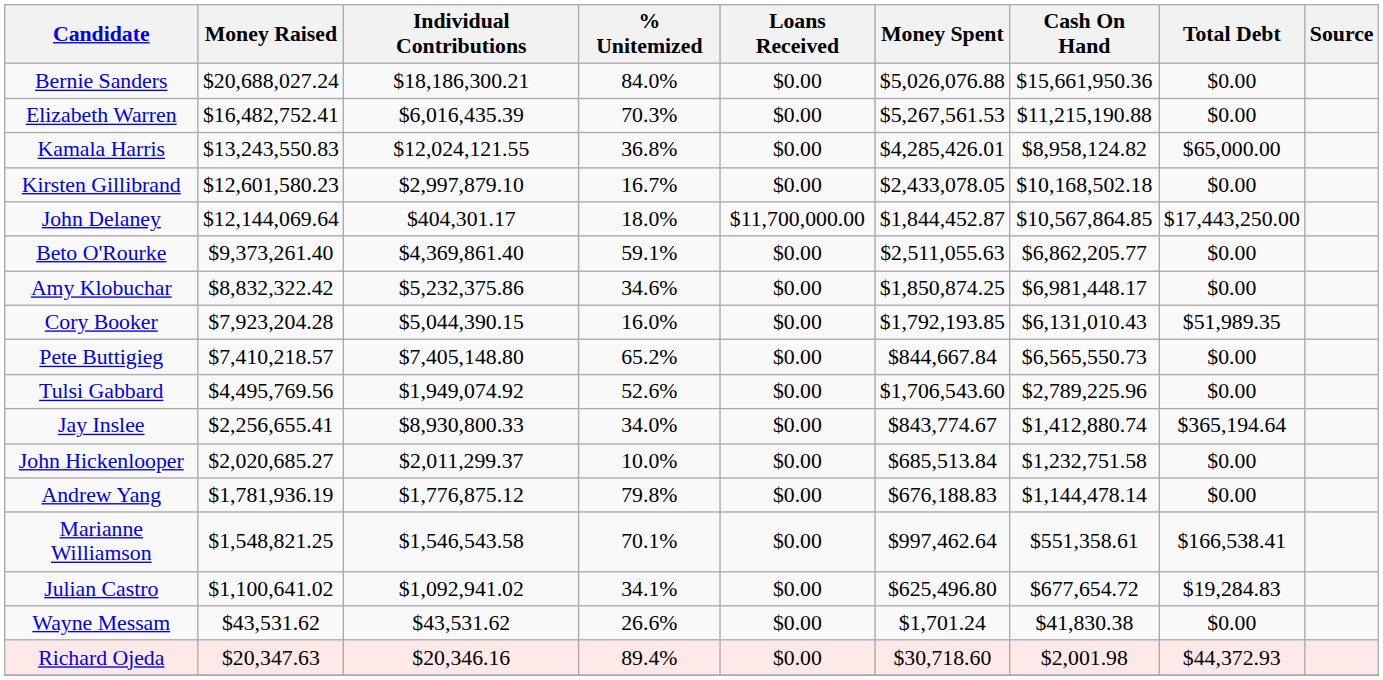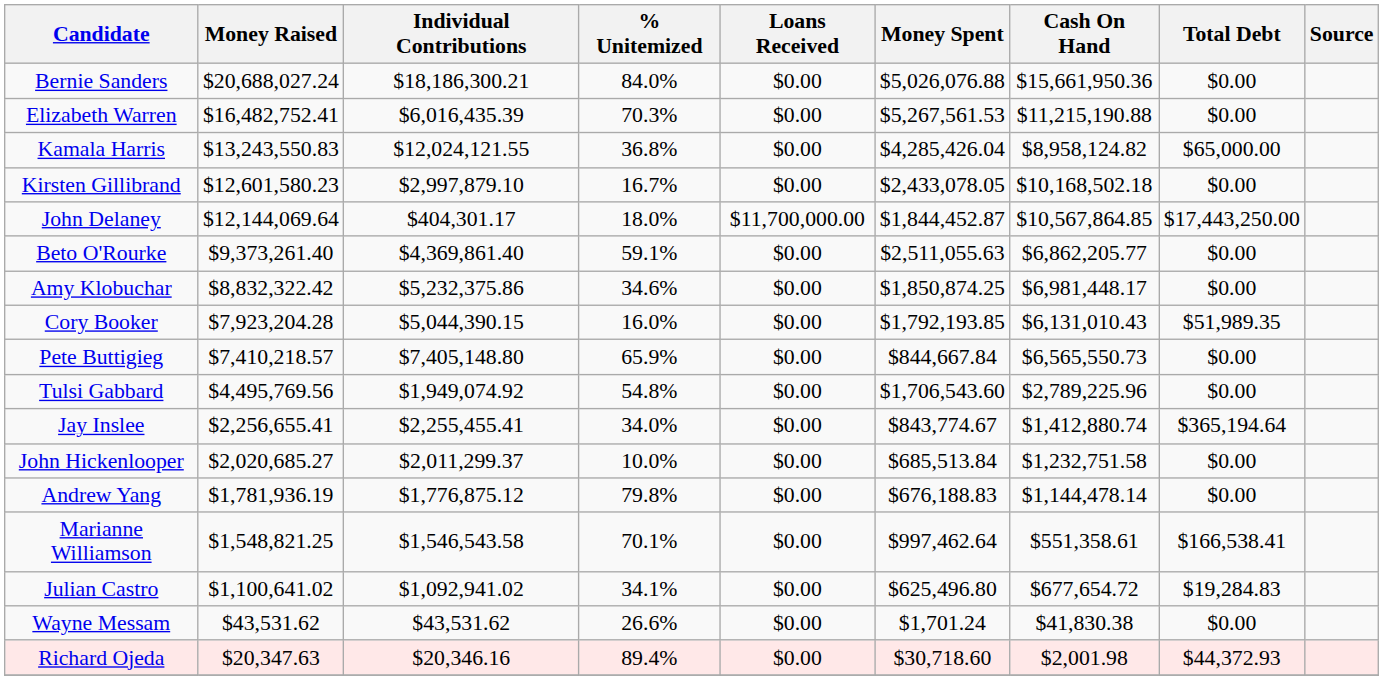Kamala Harris | Money Spent: $4,285,426.01 -> $4,285,426.04
Pete Buttigieg | % Unitemized: 65.2% -> 65.9%
Tulsi Gabbard | % Unitemized: 52.6% -> 54.8%
Jay Inslee | Individual Contributions: $8,930,800.33 -> $2,255,455.41
